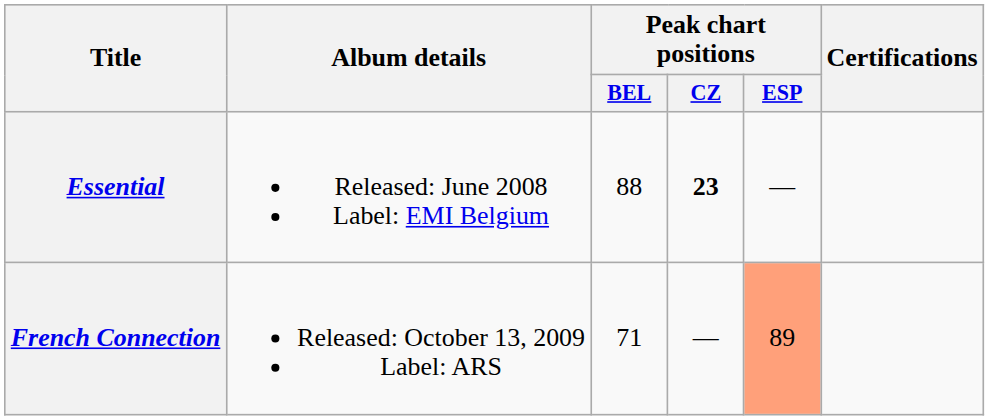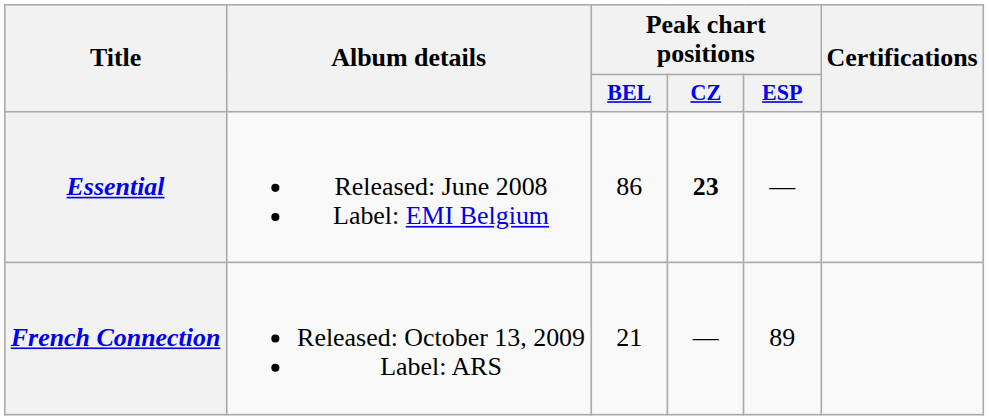Essential | Peak chart positions / BEL: 88 -> 86
French Connection | Peak chart positions / BEL: 71 -> 21
French Connection | Peak chart positions / ESP: lightsalmon background -> no background
